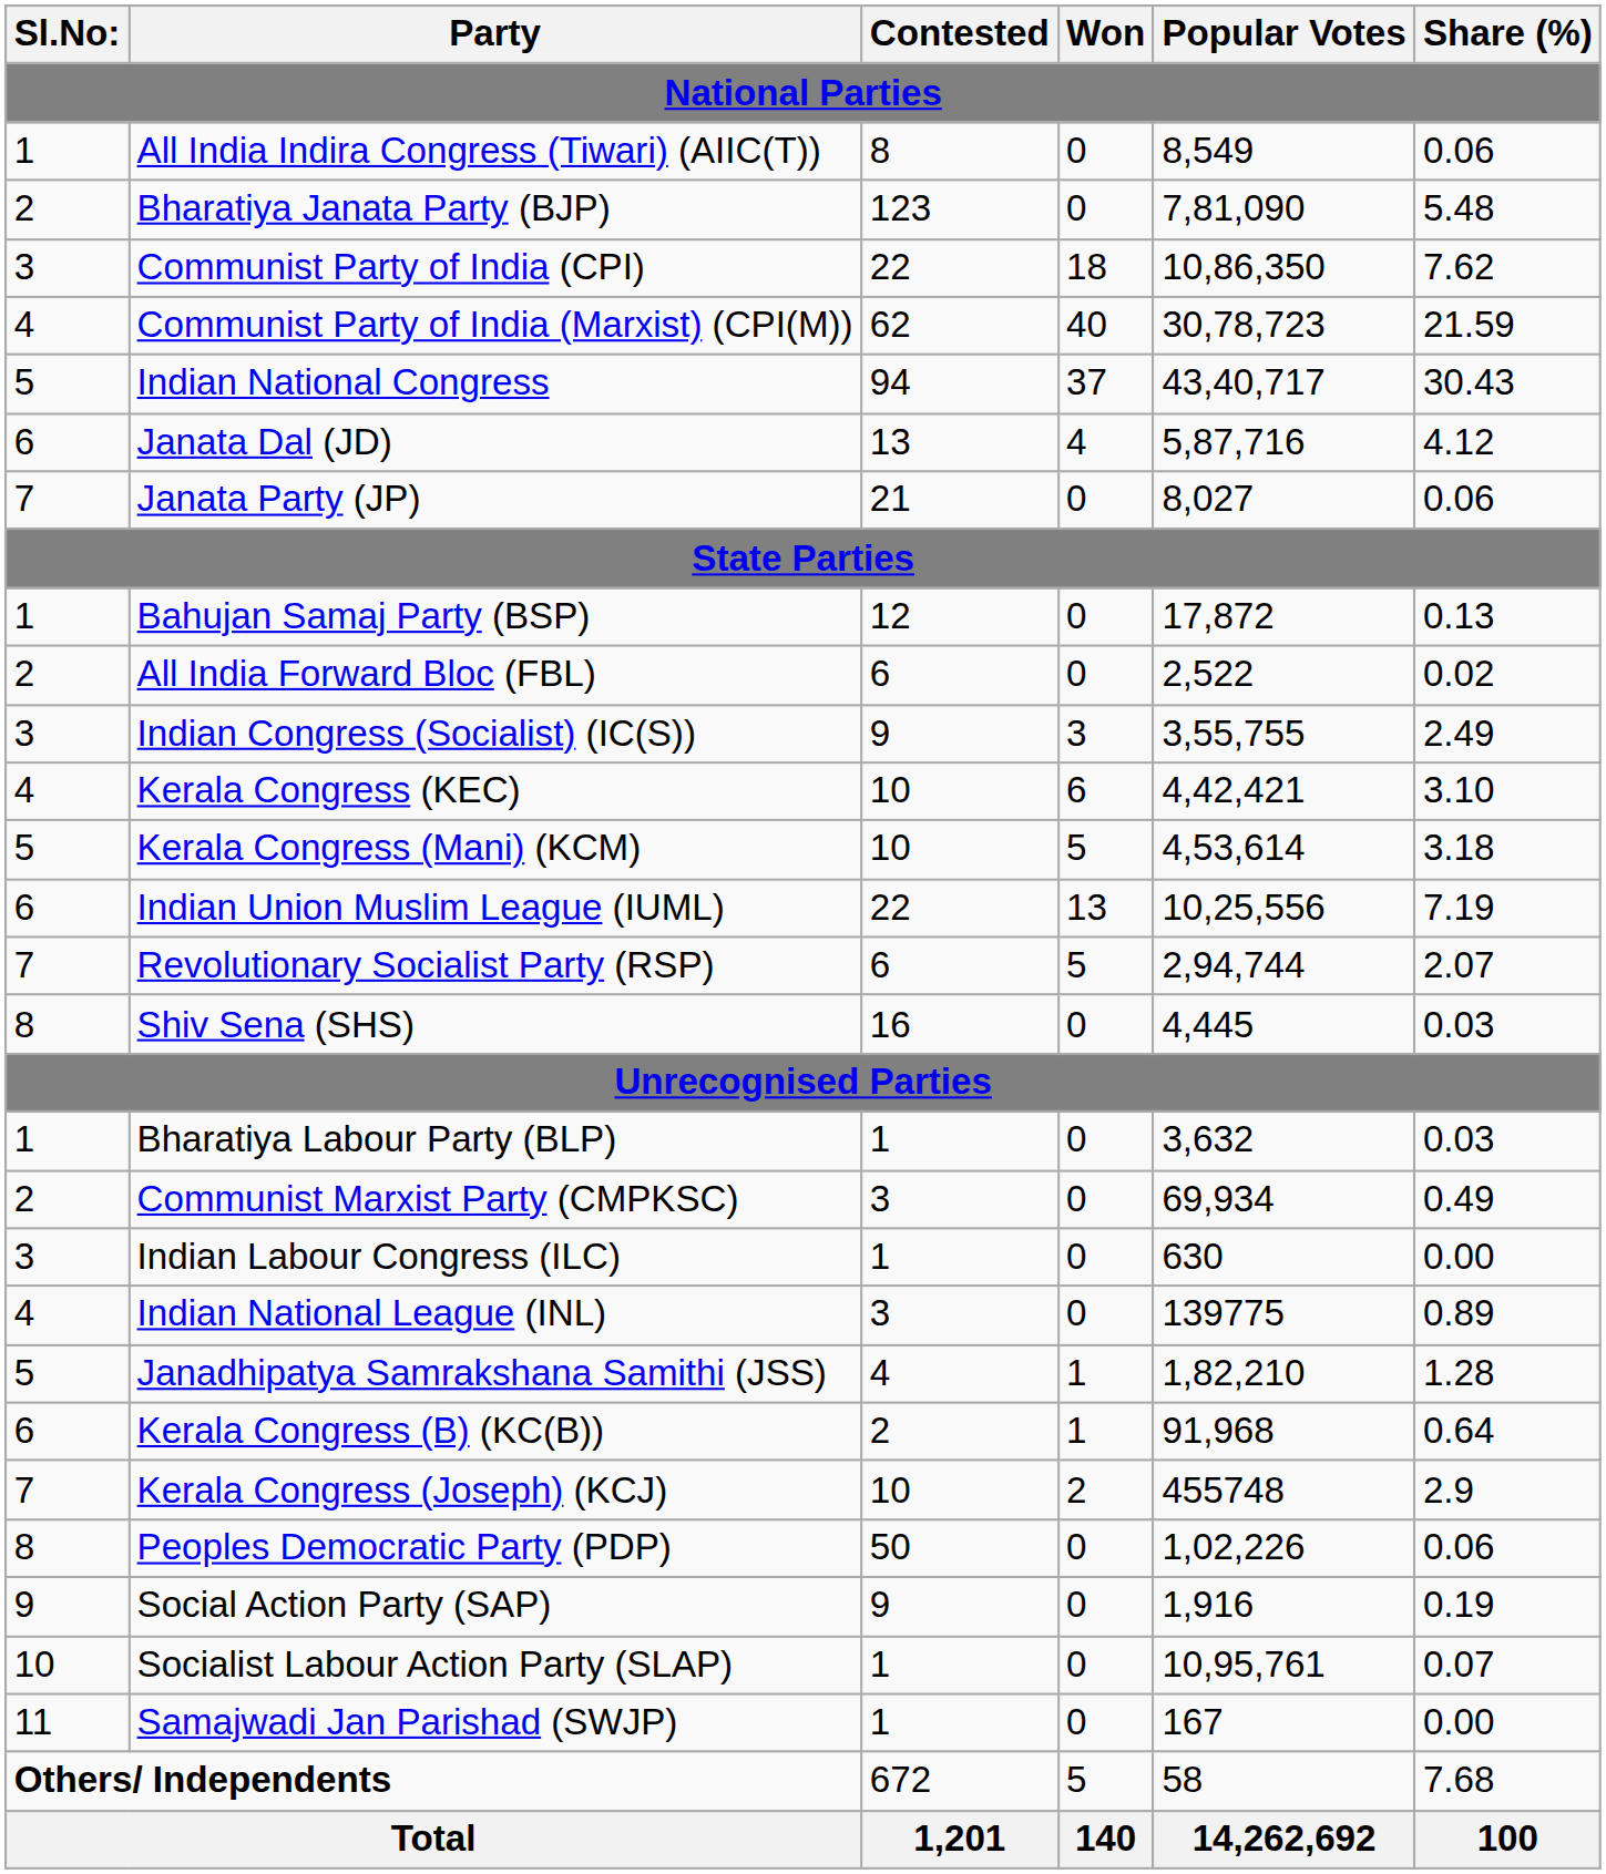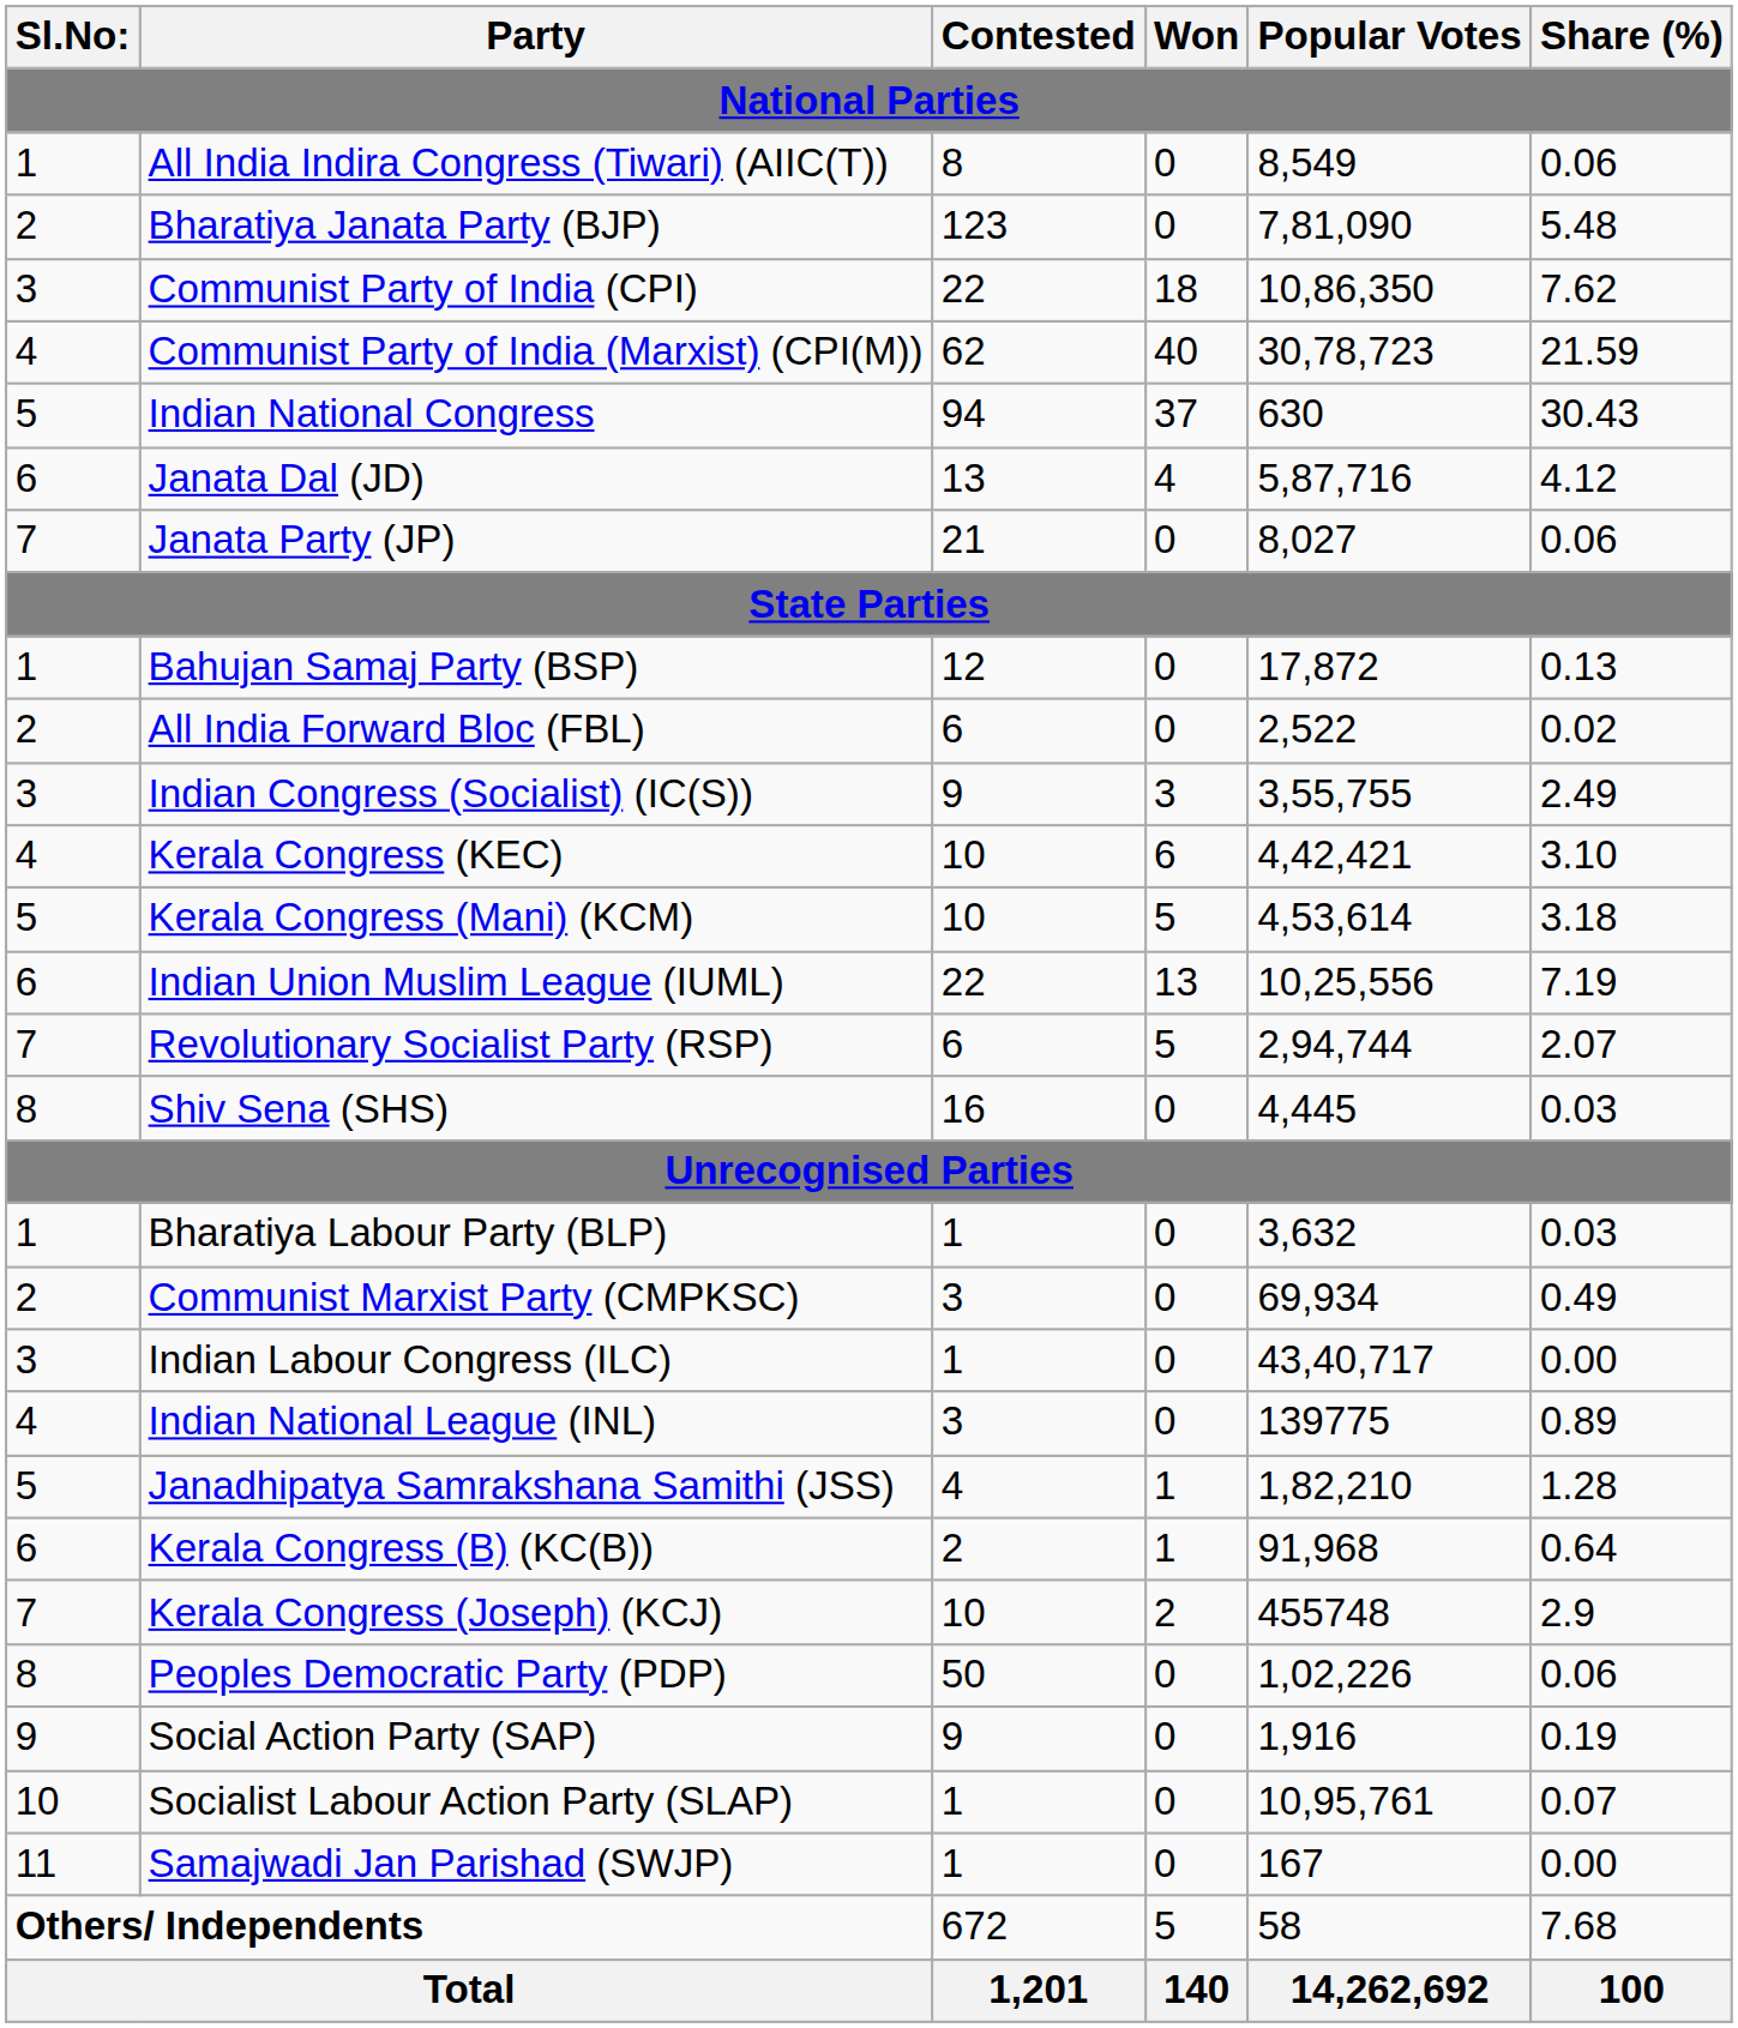Indian National Congress | Popular Votes: 43,40,717 -> 630
Indian Labour Congress (ILC) | Popular Votes: 630 -> 43,40,717
